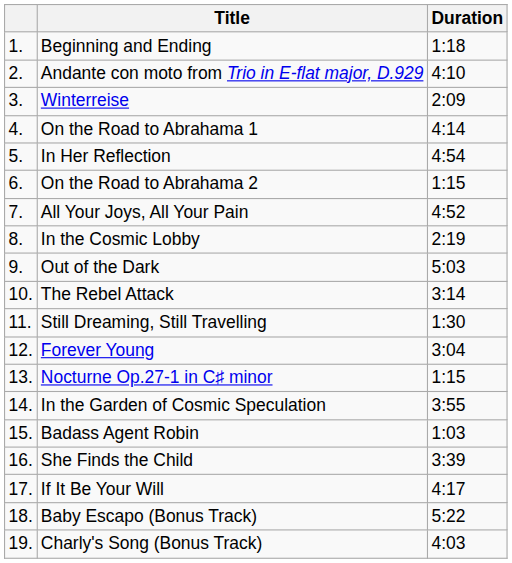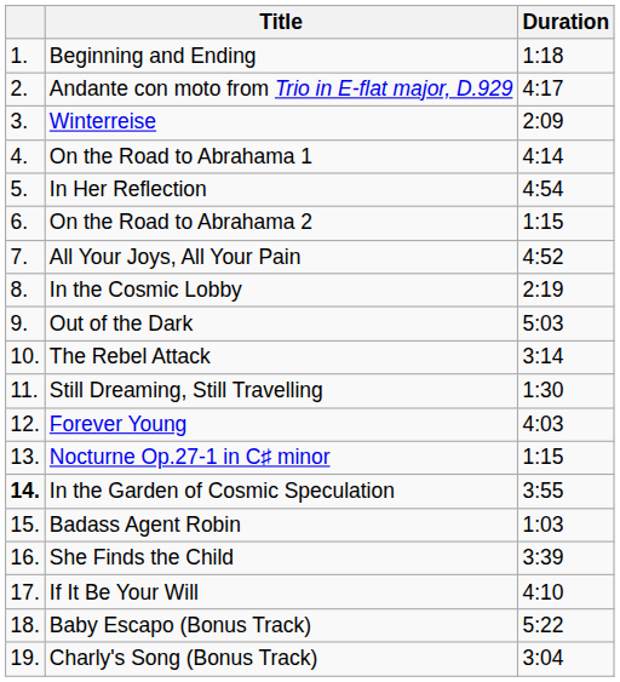Andante con moto from Trio in E-flat major, D.929 | Duration: 4:10 -> 4:17
Forever Young | Duration: 3:04 -> 4:03
In the Garden of Cosmic Speculation | column 1: normal -> bold
If It Be Your Will | Duration: 4:17 -> 4:10
Charly's Song (Bonus Track) | Duration: 4:03 -> 3:04
